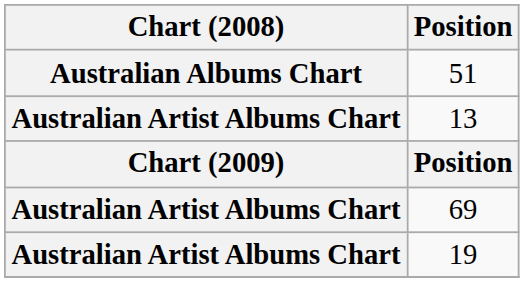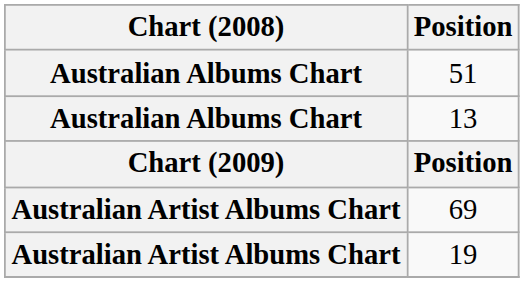13 | Chart (2008): Australian Artist Albums Chart -> Australian Albums Chart
